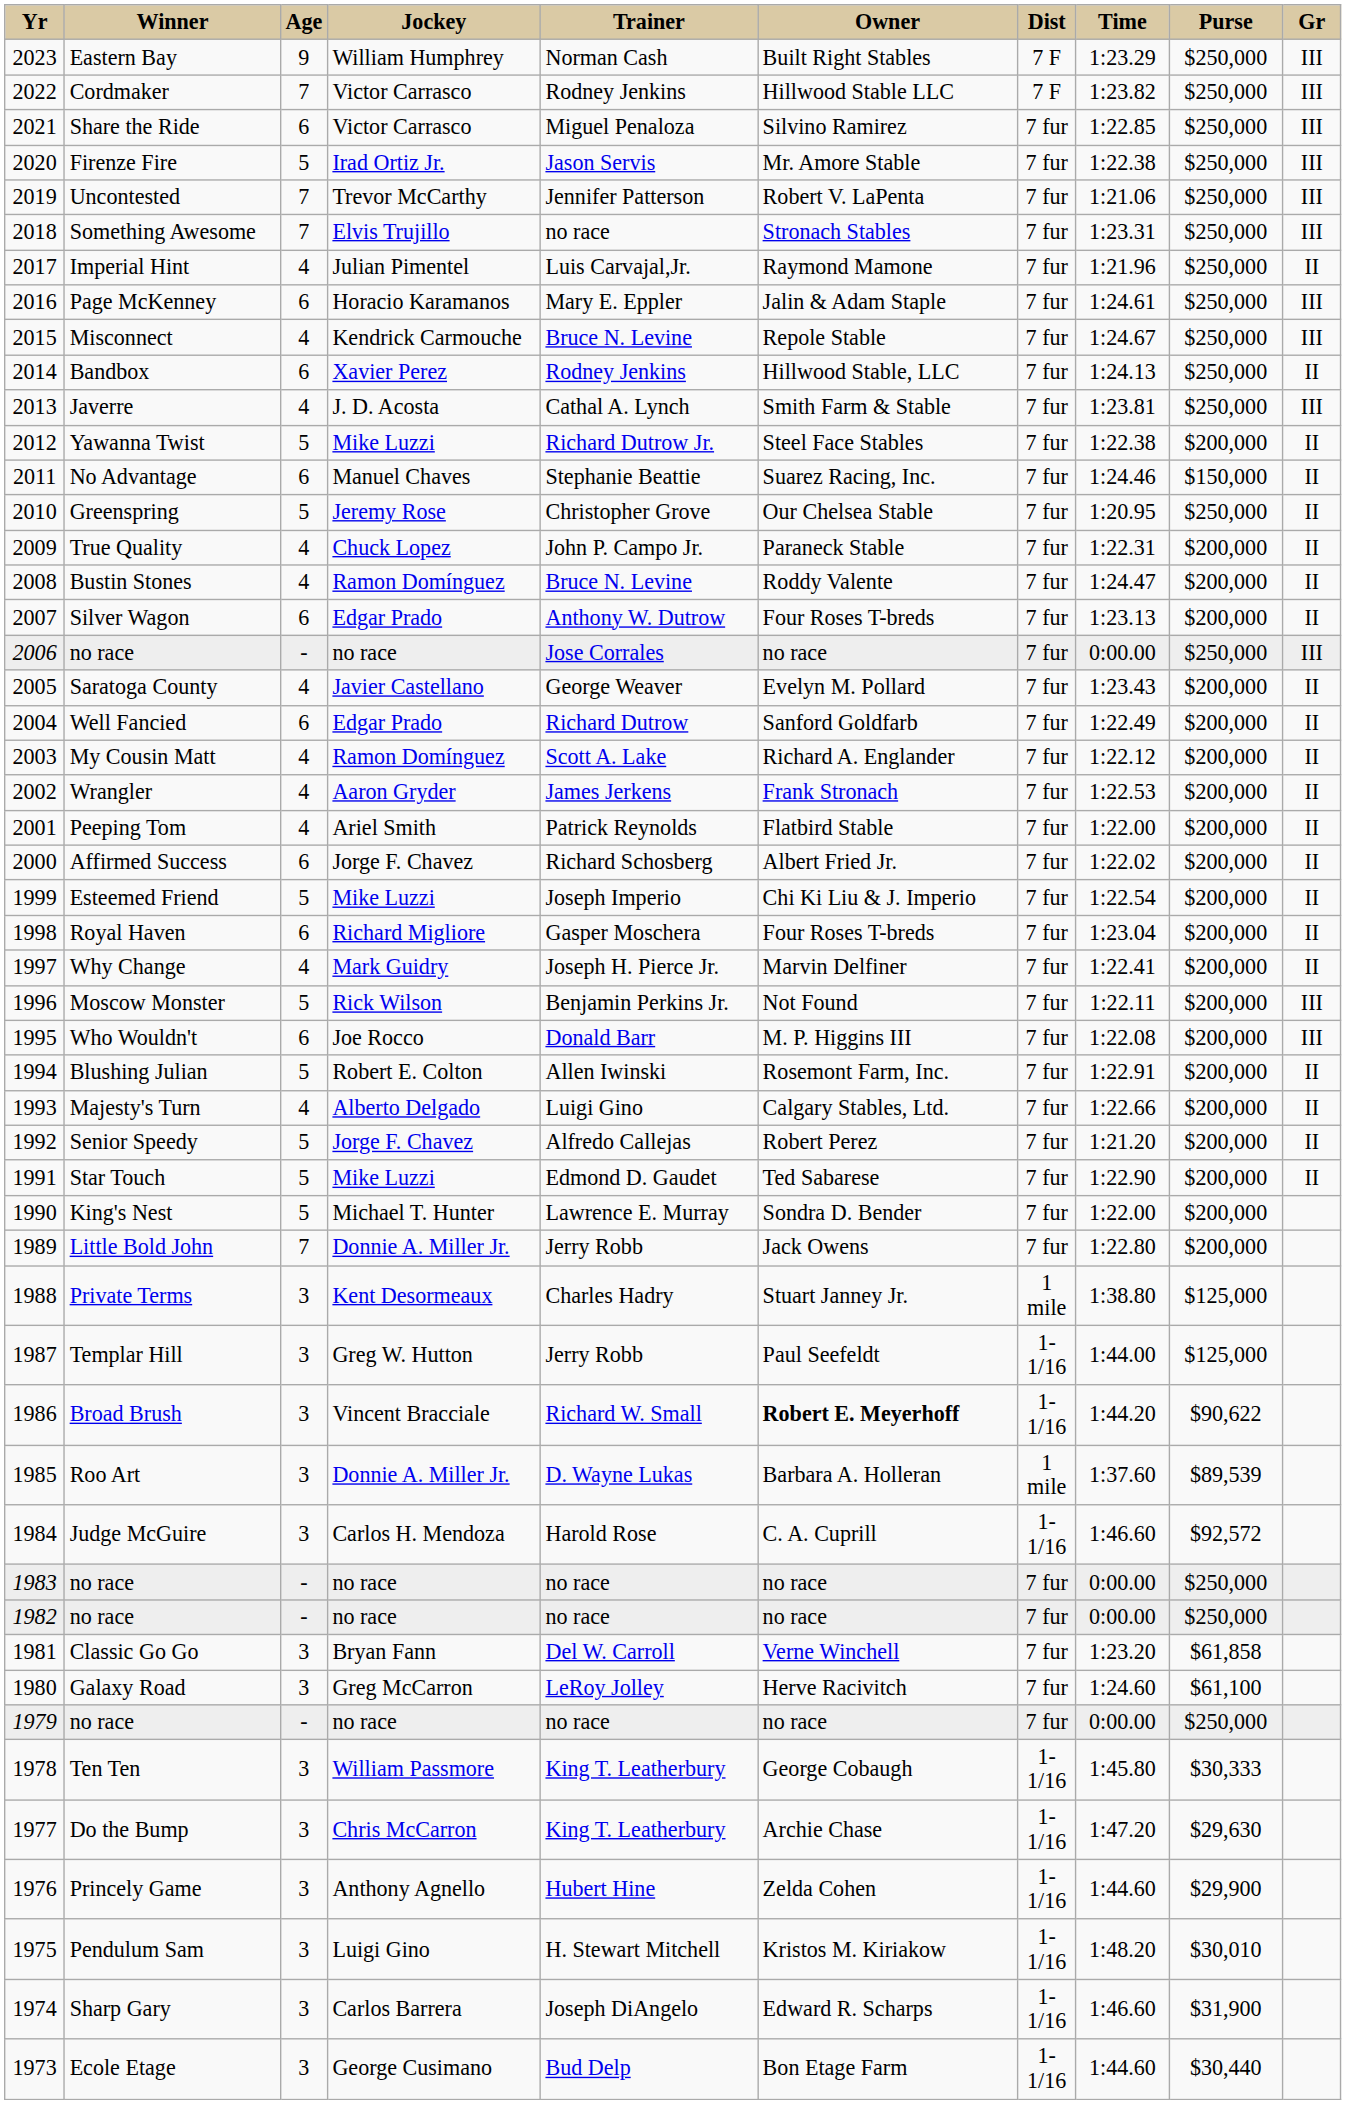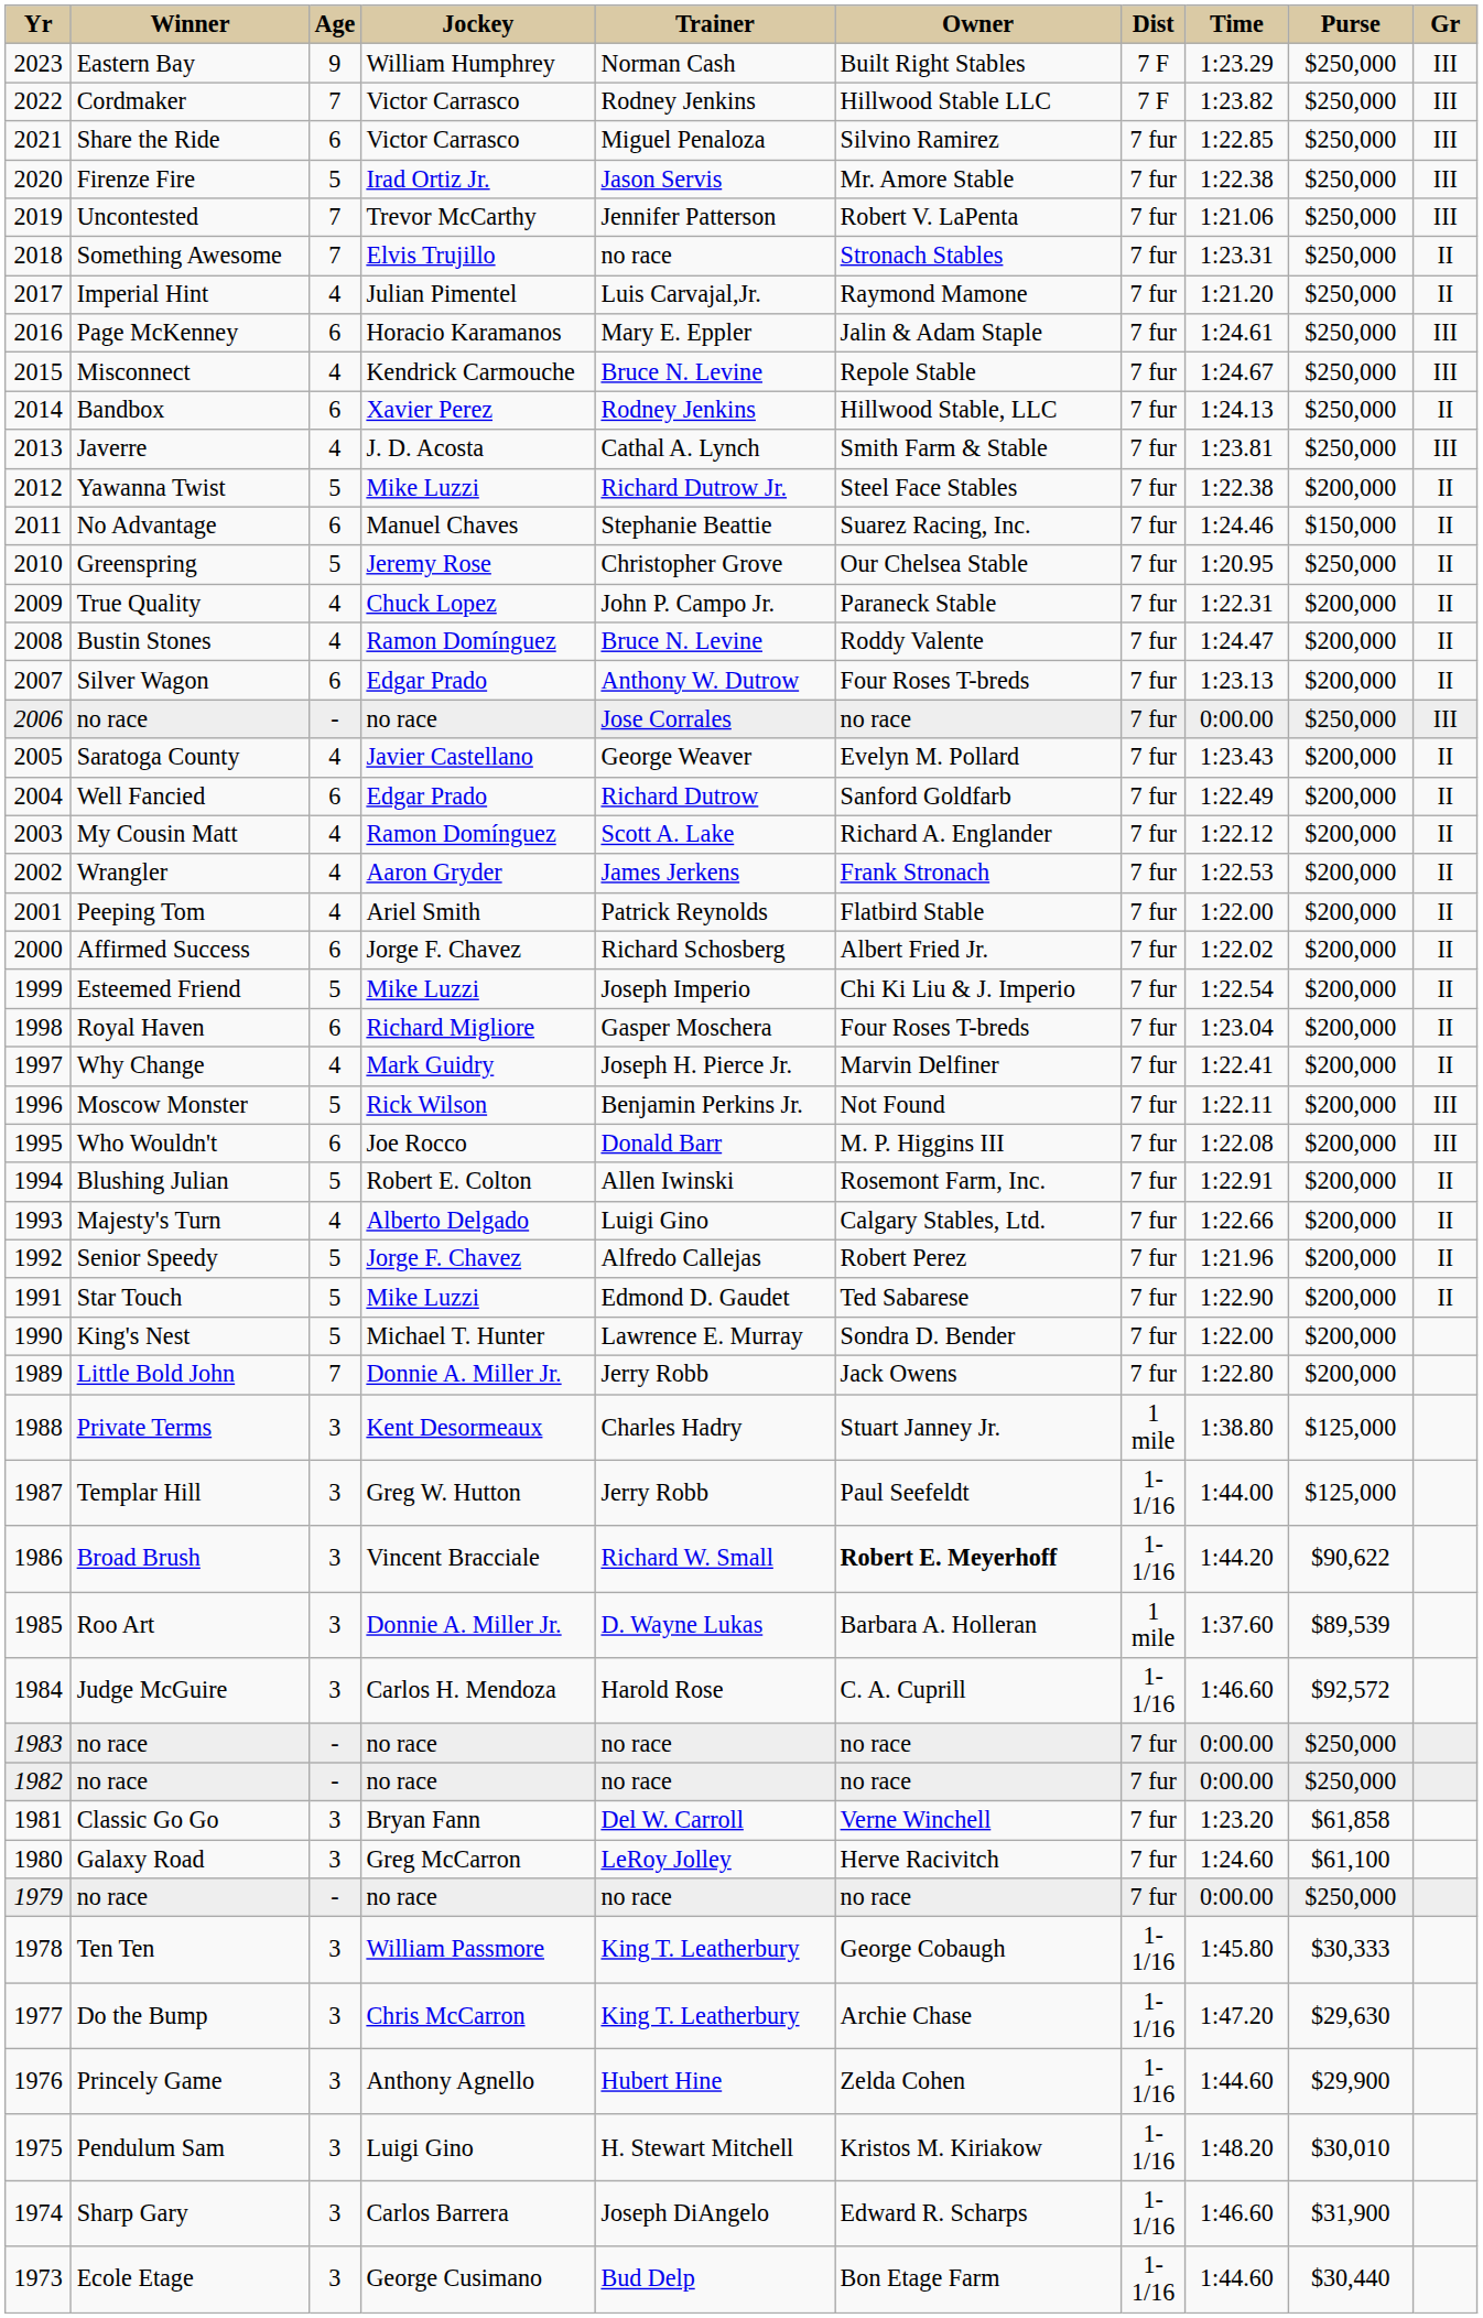Something Awesome | Gr: III -> II
Imperial Hint | Time: 1:21.96 -> 1:21.20
Senior Speedy | Time: 1:21.20 -> 1:21.96
